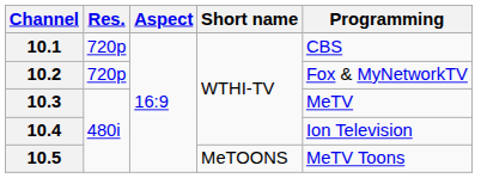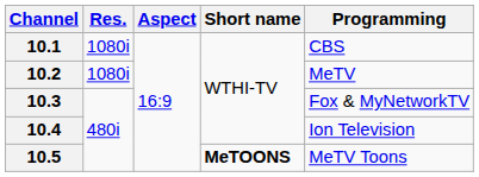10.1 | Res.: 720p -> 1080i
10.2 | Res.: 720p -> 1080i
10.2 | Programming: Fox & MyNetworkTV -> MeTV
10.3 | Programming: MeTV -> Fox & MyNetworkTV
10.5 | Short name: normal -> bold
